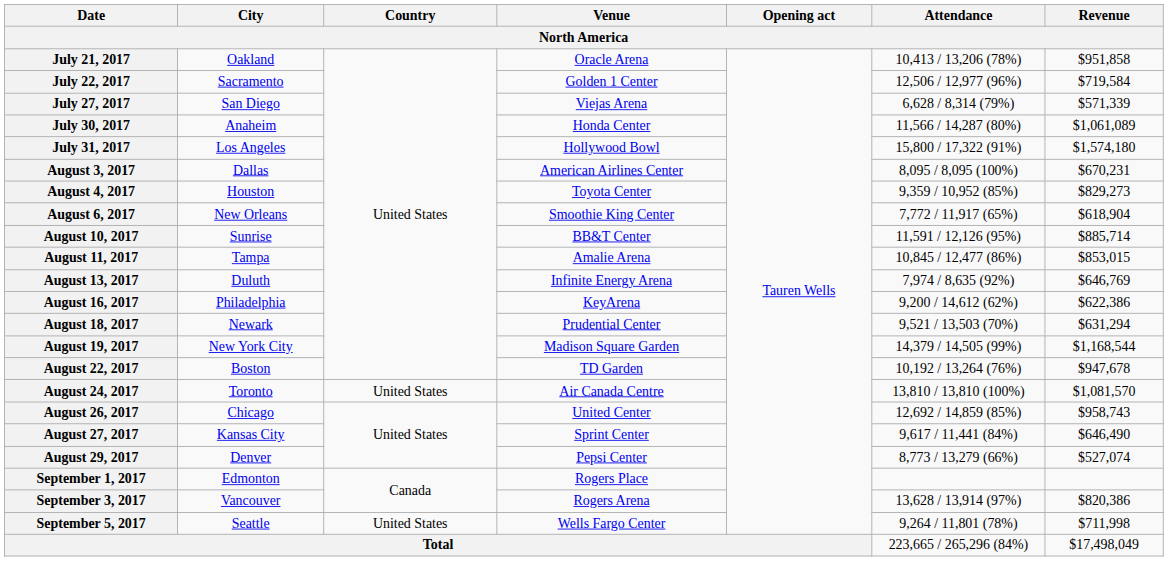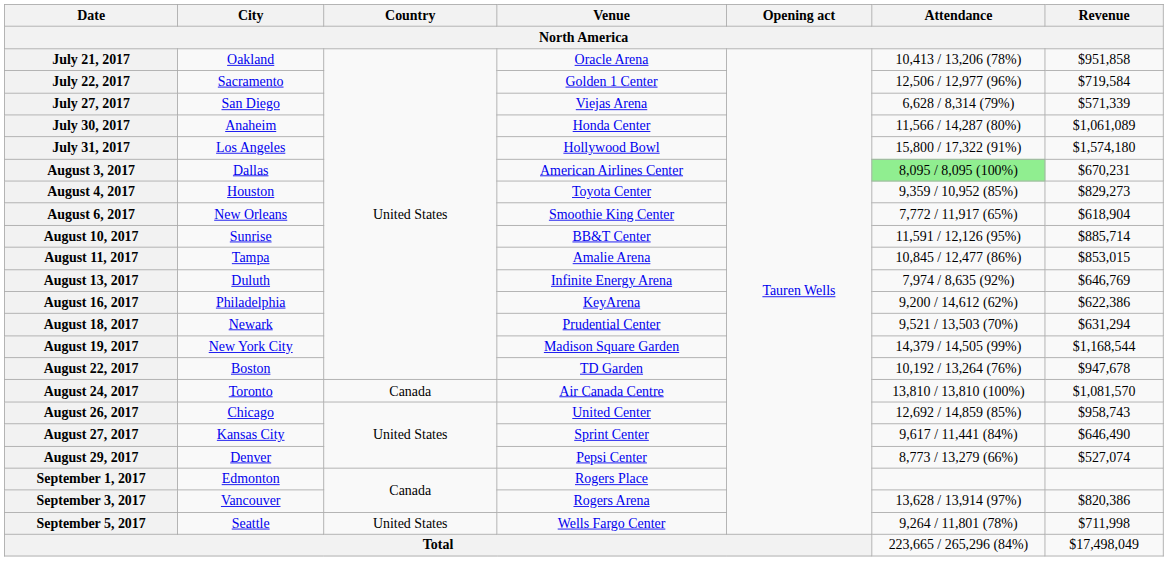August 3, 2017 | Attendance: no background -> lightgreen background
August 24, 2017 | Country: United States -> Canada
